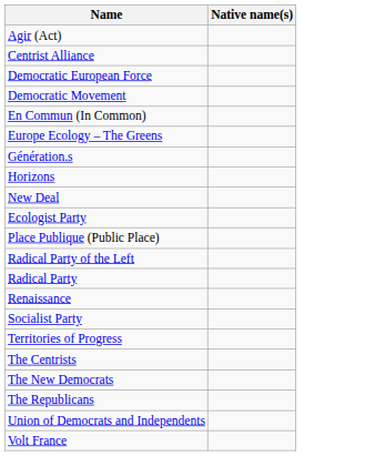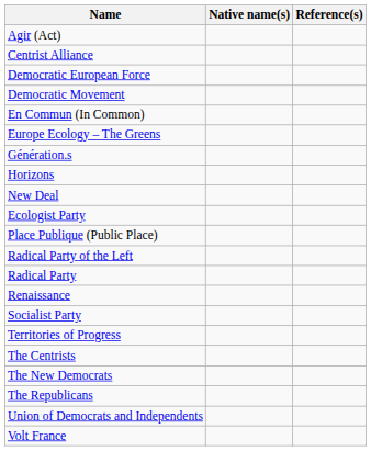+ column: Reference(s)
